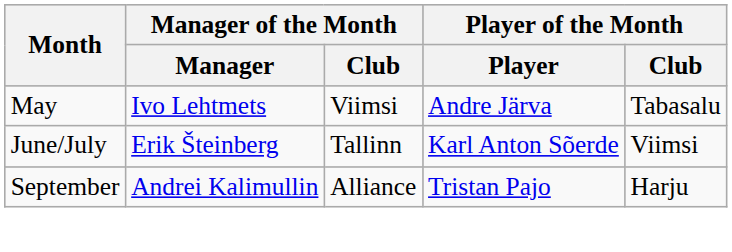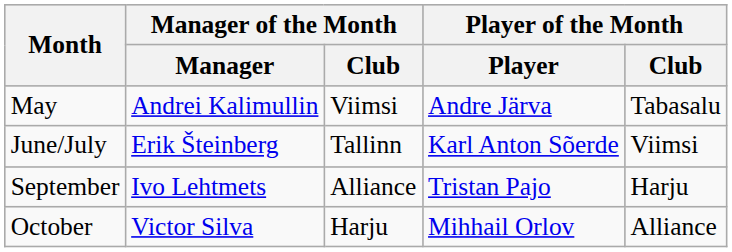May | Manager of the Month / Manager: Ivo Lehtmets -> Andrei Kalimullin
September | Manager of the Month / Manager: Andrei Kalimullin -> Ivo Lehtmets
+ row: October | Victor Silva | Harju | Mihhail Orlov | Alliance
